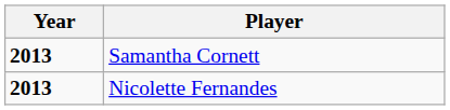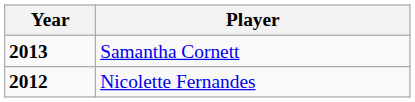Nicolette Fernandes | Year: 2013 -> 2012
